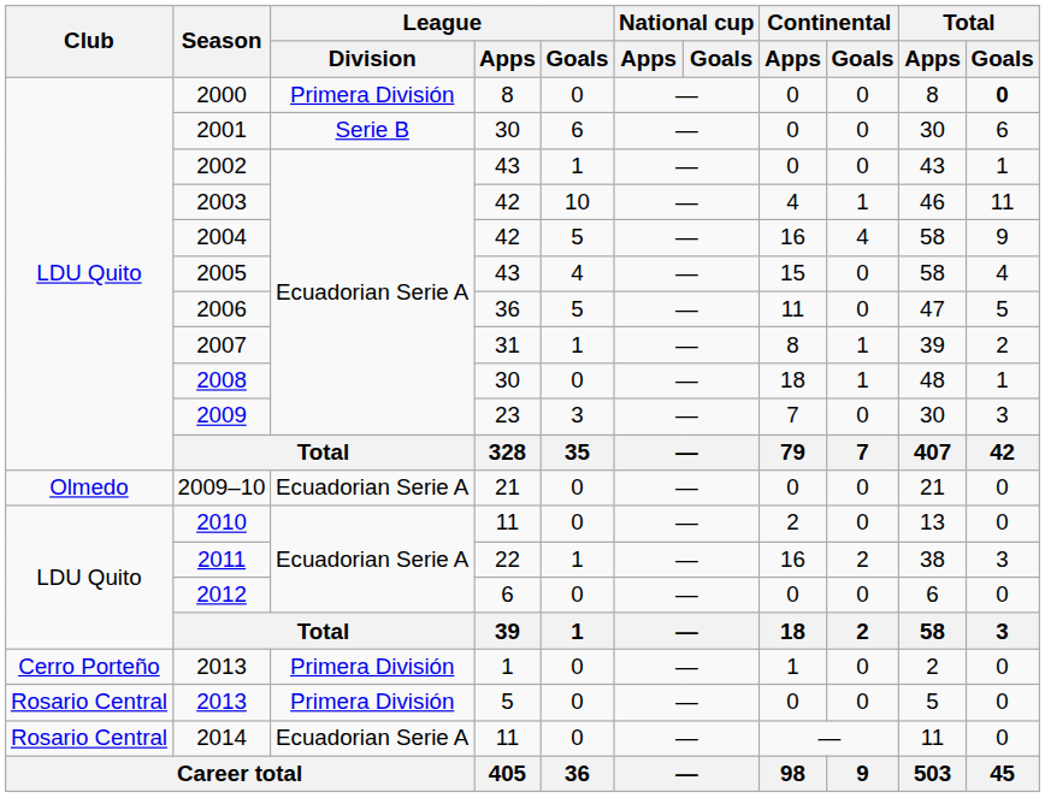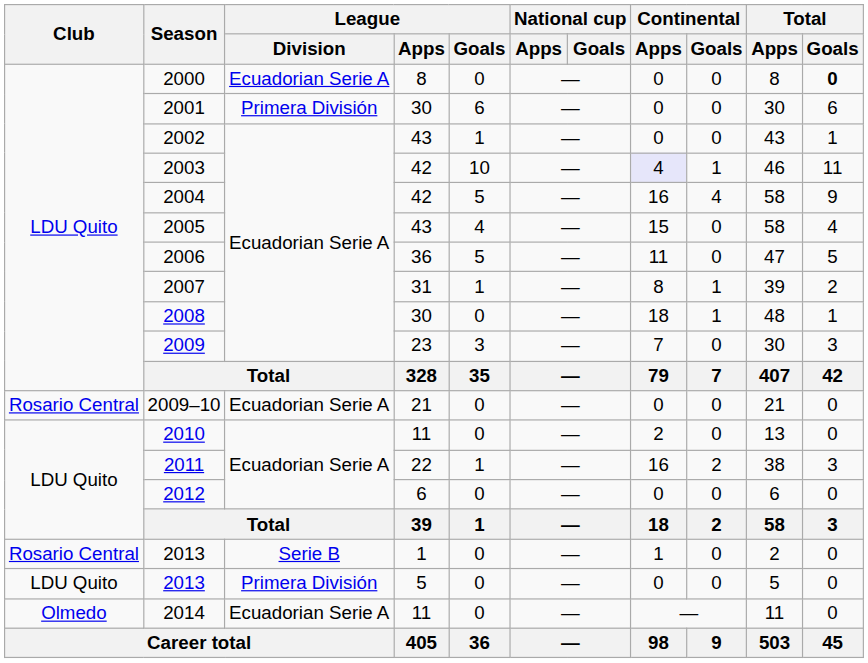2000 | League / Division: Primera División -> Ecuadorian Serie A
2001 | League / Division: Serie B -> Primera División
2003 | Continental / Apps: no background -> lavender background
2009–10 | Club: Olmedo -> Rosario Central
2013 / 1 | Club: Cerro Porteño -> Rosario Central
2013 / 1 | League / Division: Primera División -> Serie B
2013 / 5 | Club: Rosario Central -> LDU Quito
2014 | Club: Rosario Central -> Olmedo
